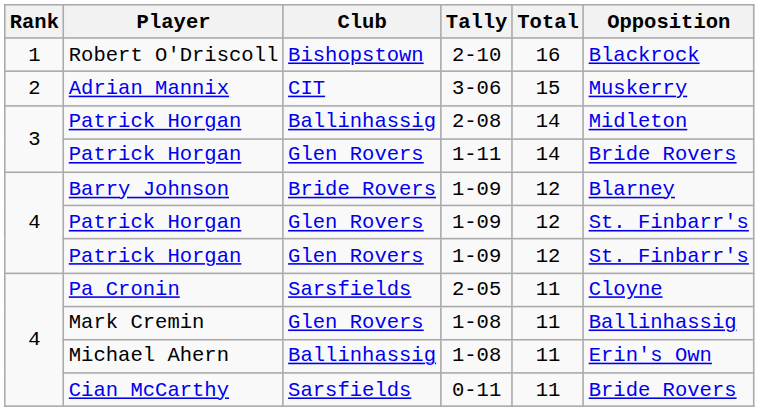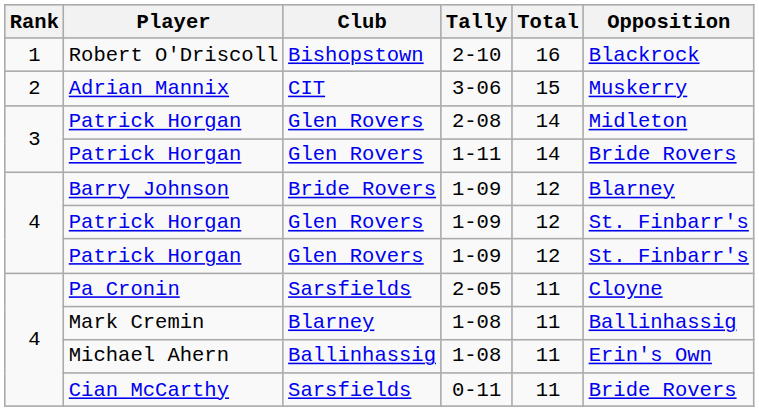Patrick Horgan / 2-08 | Club: Ballinhassig -> Glen Rovers
Mark Cremin | Club: Glen Rovers -> Blarney
